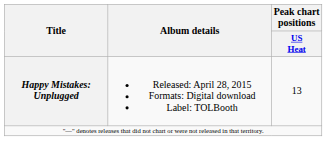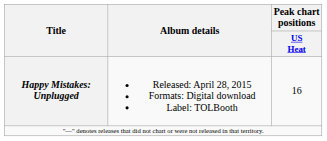Happy Mistakes: Unplugged | Peak chart positions / US Heat: 13 -> 16
